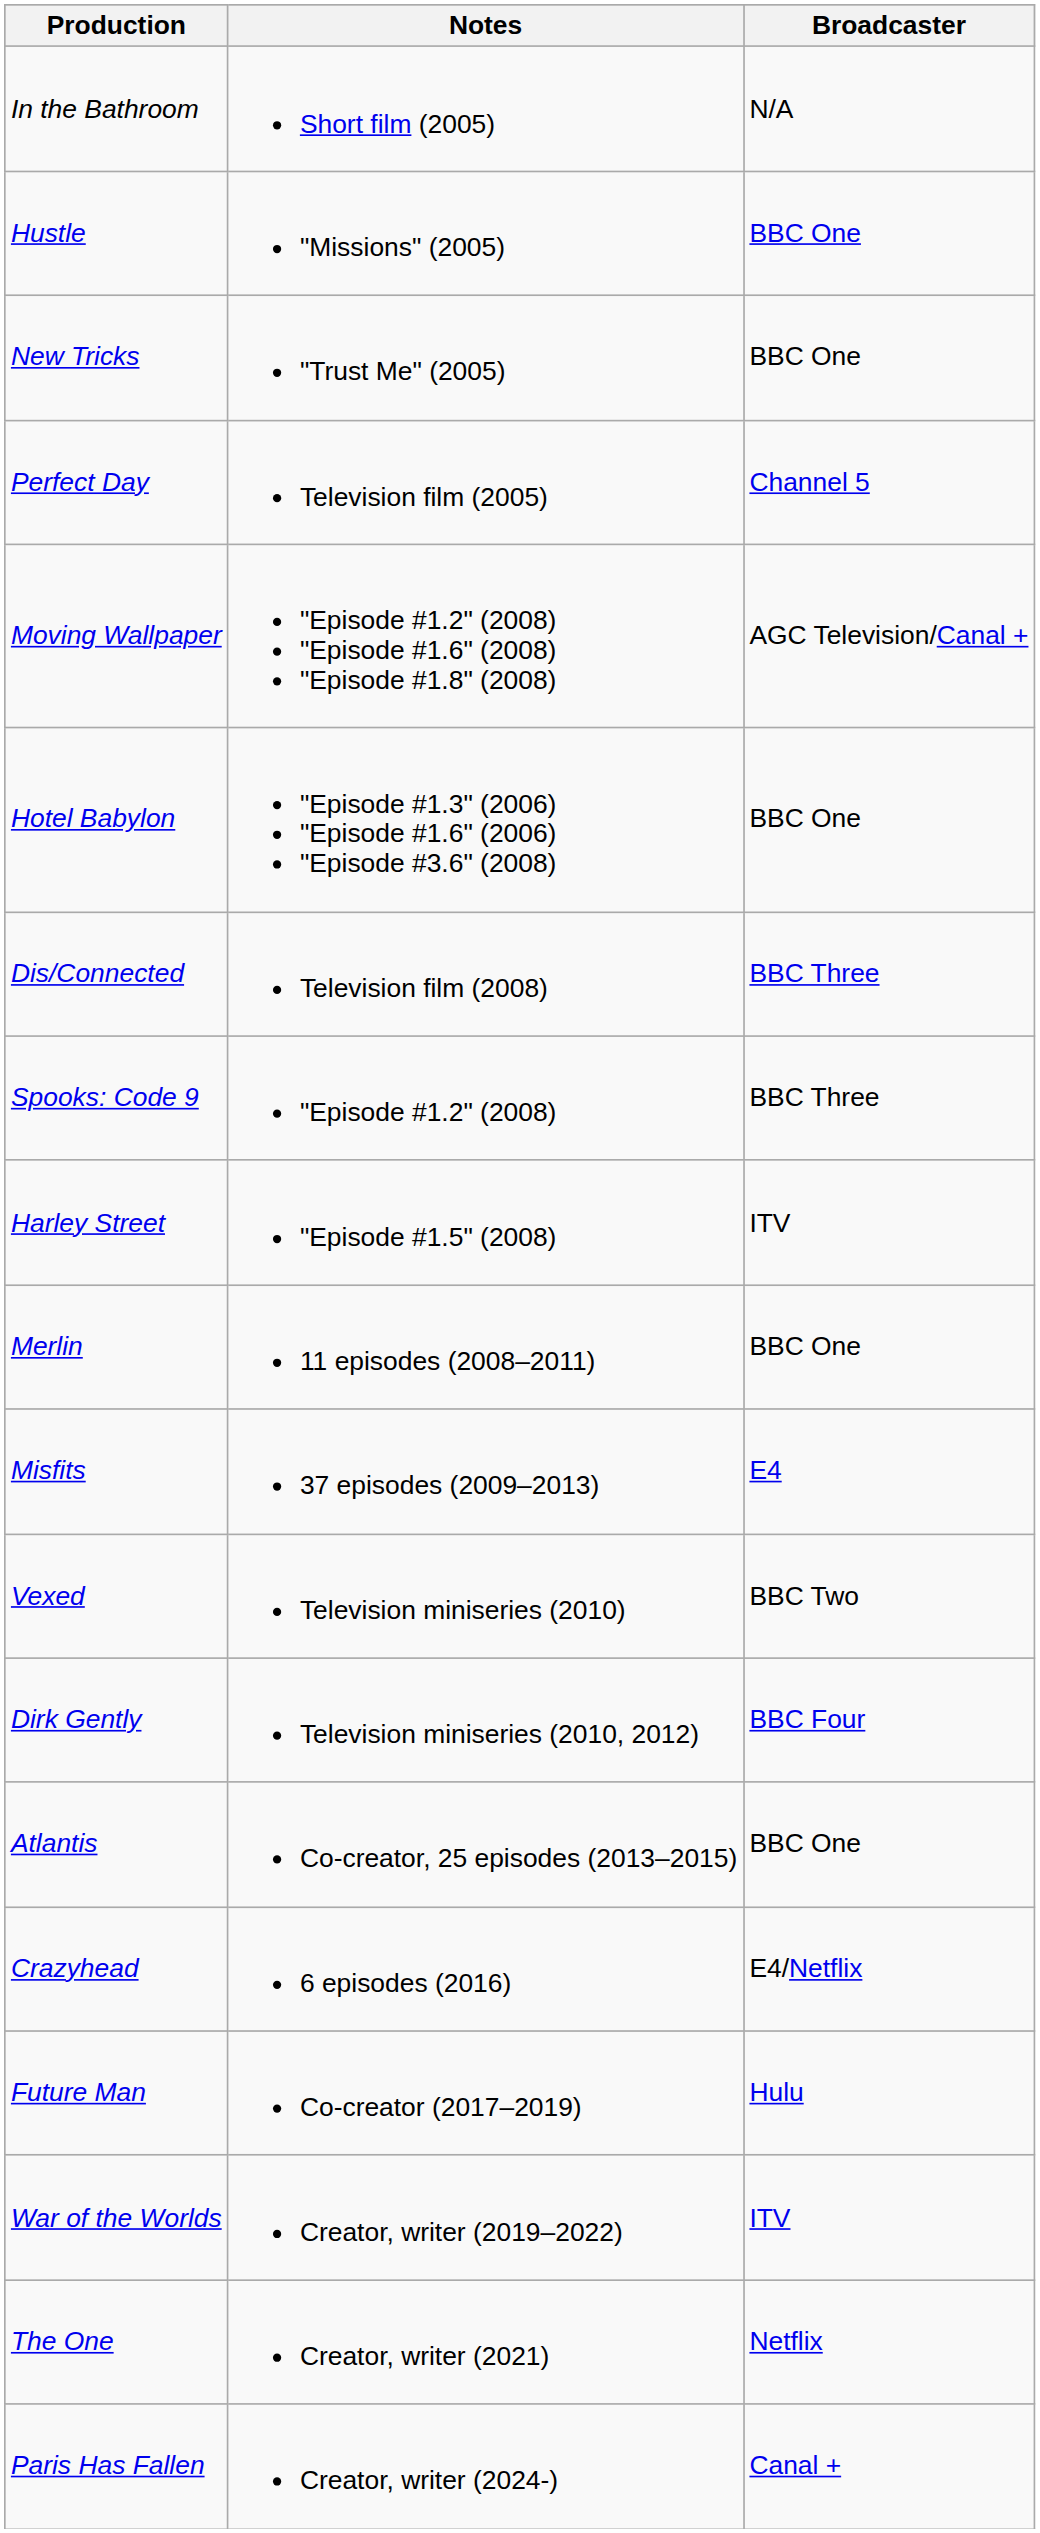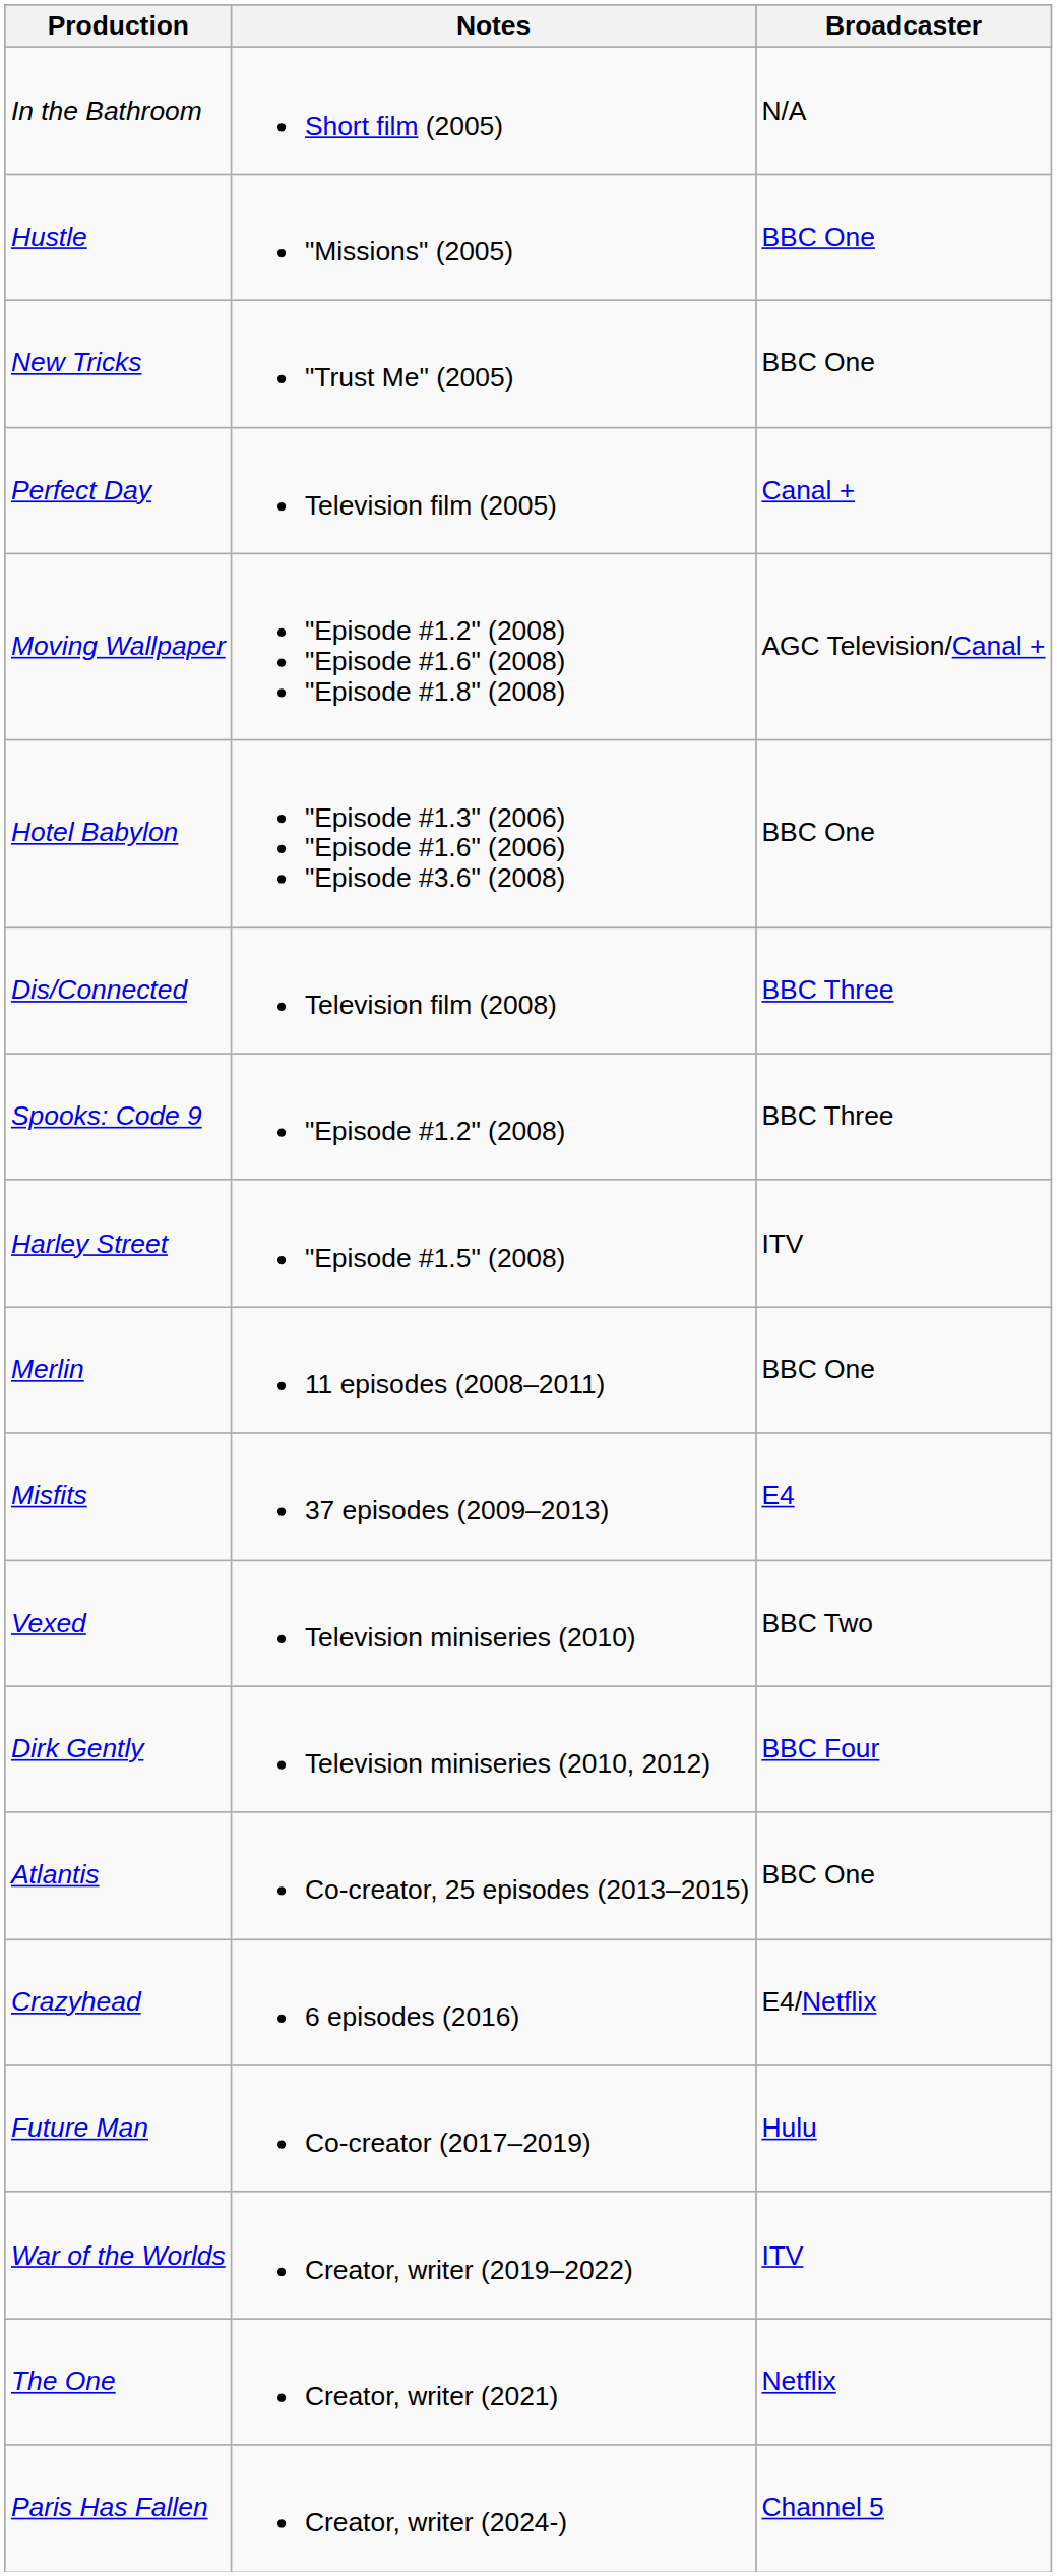Perfect Day | Broadcaster: Channel 5 -> Canal +
Paris Has Fallen | Broadcaster: Canal + -> Channel 5
